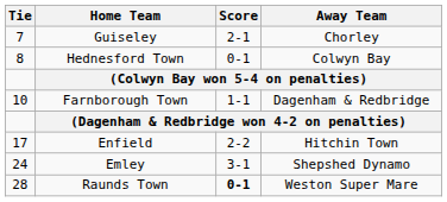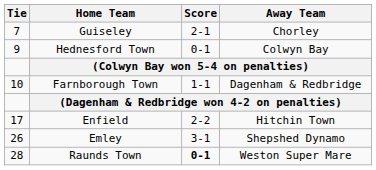Hednesford Town | Tie: 8 -> 9
Emley | Tie: 24 -> 26
